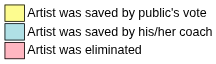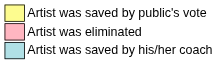rows swapped: Artist was saved by his/her coach <-> Artist was eliminated
